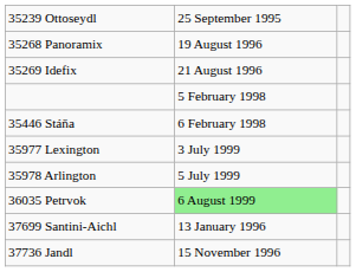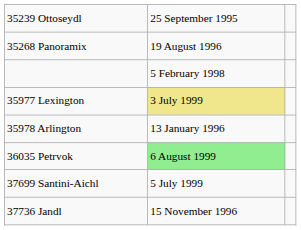- row: 35269 Idefix | 21 August 1996
- row: 35446 Stáňa | 6 February 1998
35977 Lexington | column 2: no background -> khaki background
35978 Arlington | column 2: 5 July 1999 -> 13 January 1996
37699 Santini-Aichl | column 2: 13 January 1996 -> 5 July 1999
